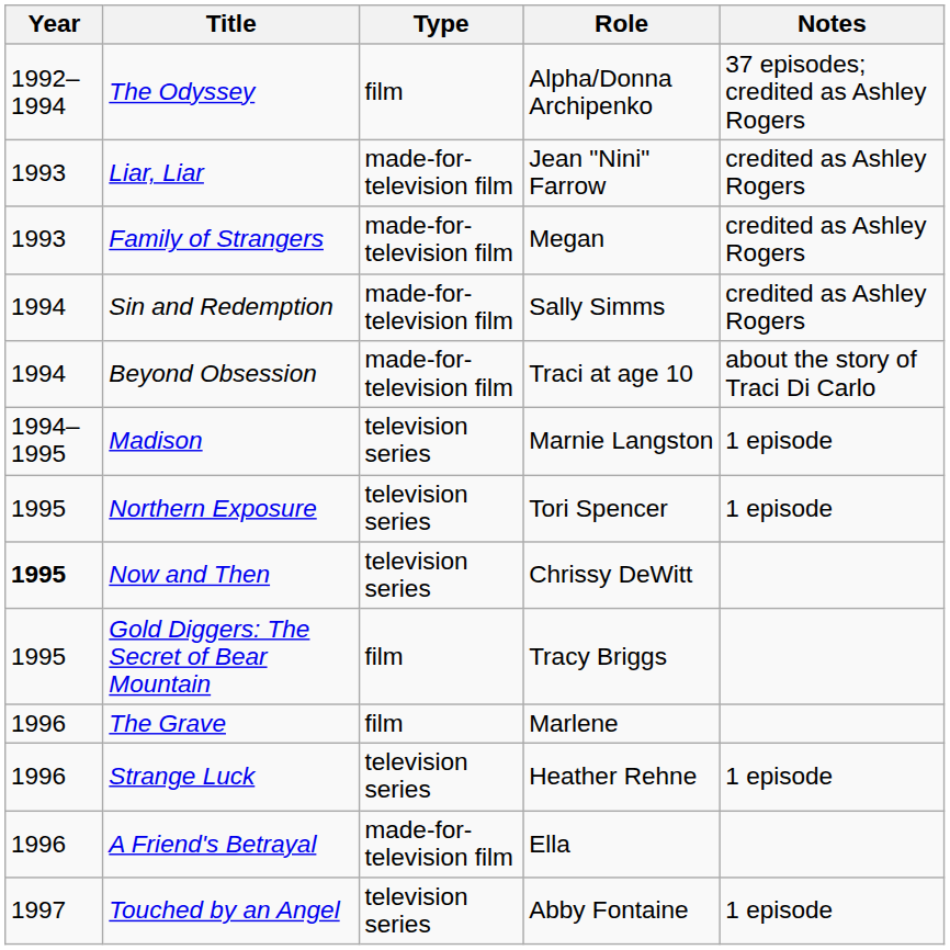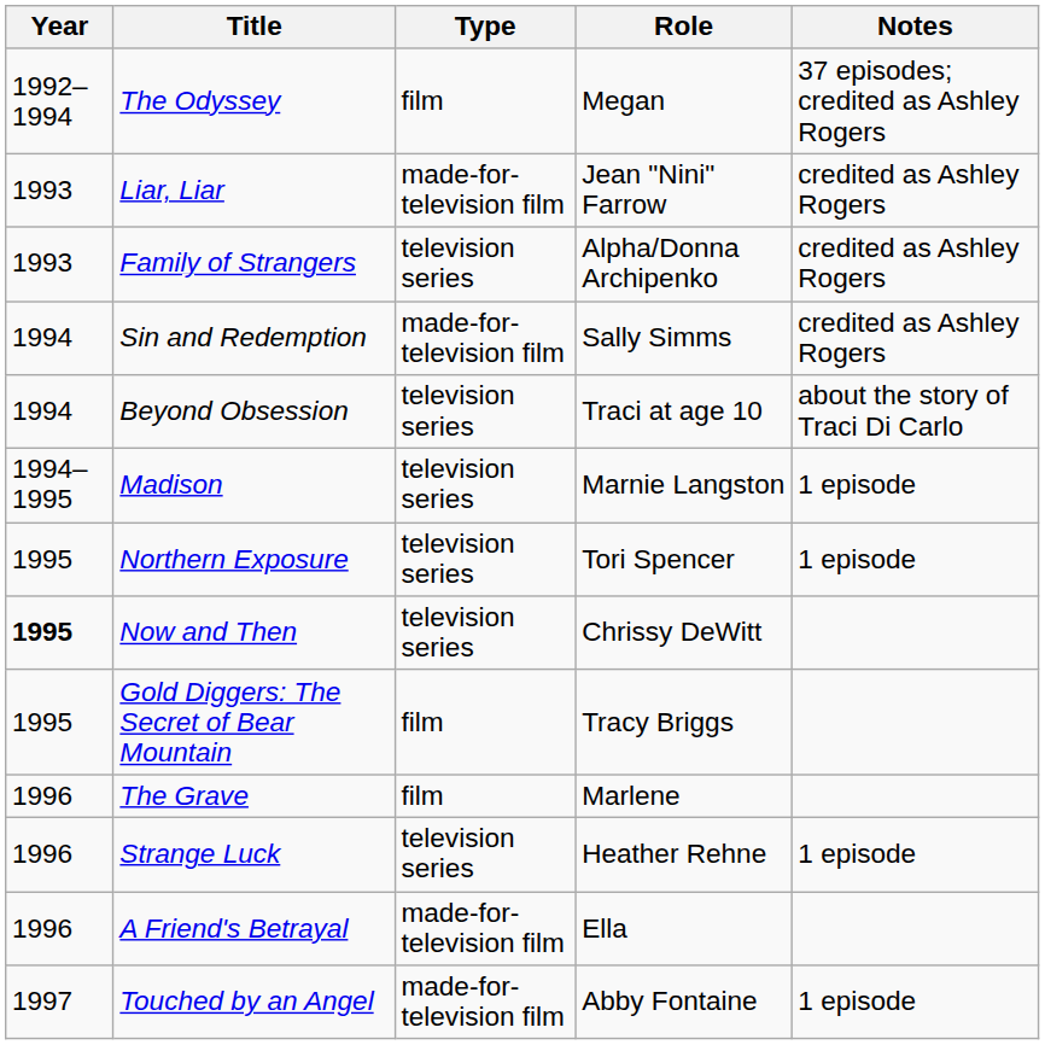The Odyssey | Role: Alpha/Donna Archipenko -> Megan
Family of Strangers | Type: made-for-television film -> television series
Family of Strangers | Role: Megan -> Alpha/Donna Archipenko
Beyond Obsession | Type: made-for-television film -> television series
Touched by an Angel | Type: television series -> made-for-television film
